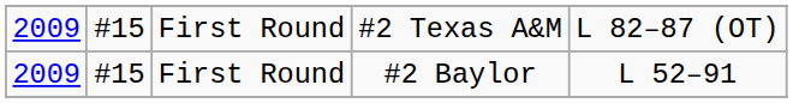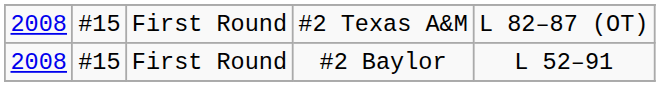#2 Texas A&M | column 1: 2009 -> 2008
#2 Baylor | column 1: 2009 -> 2008
